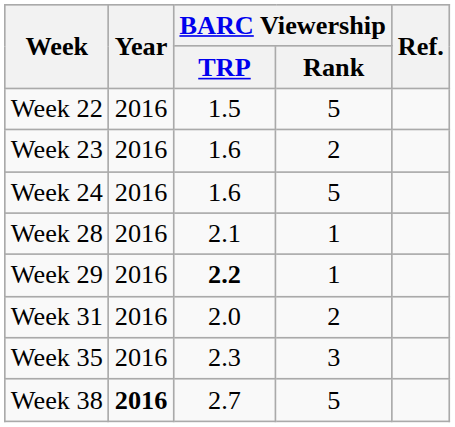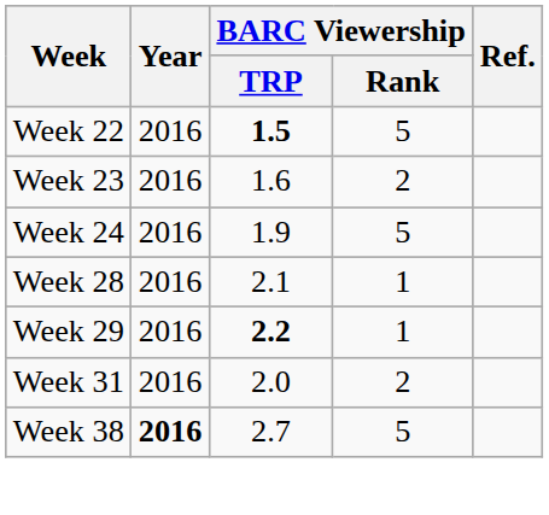Week 22 | BARC Viewership / TRP: normal -> bold
Week 24 | BARC Viewership / TRP: 1.6 -> 1.9
- row: Week 35 | 2016 | 2.3 | 3
